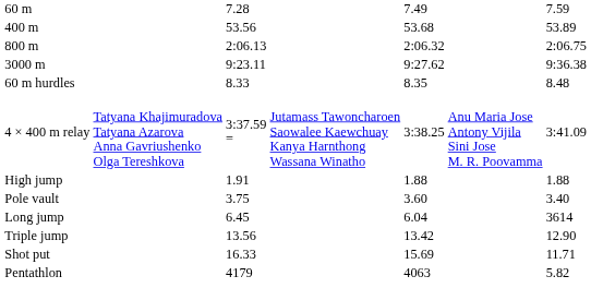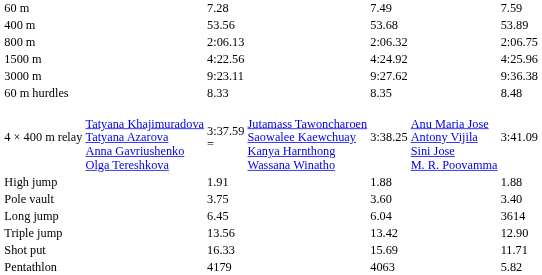+ row: 1500 m | 4:22.56 | 4:24.92 | 4:25.96
